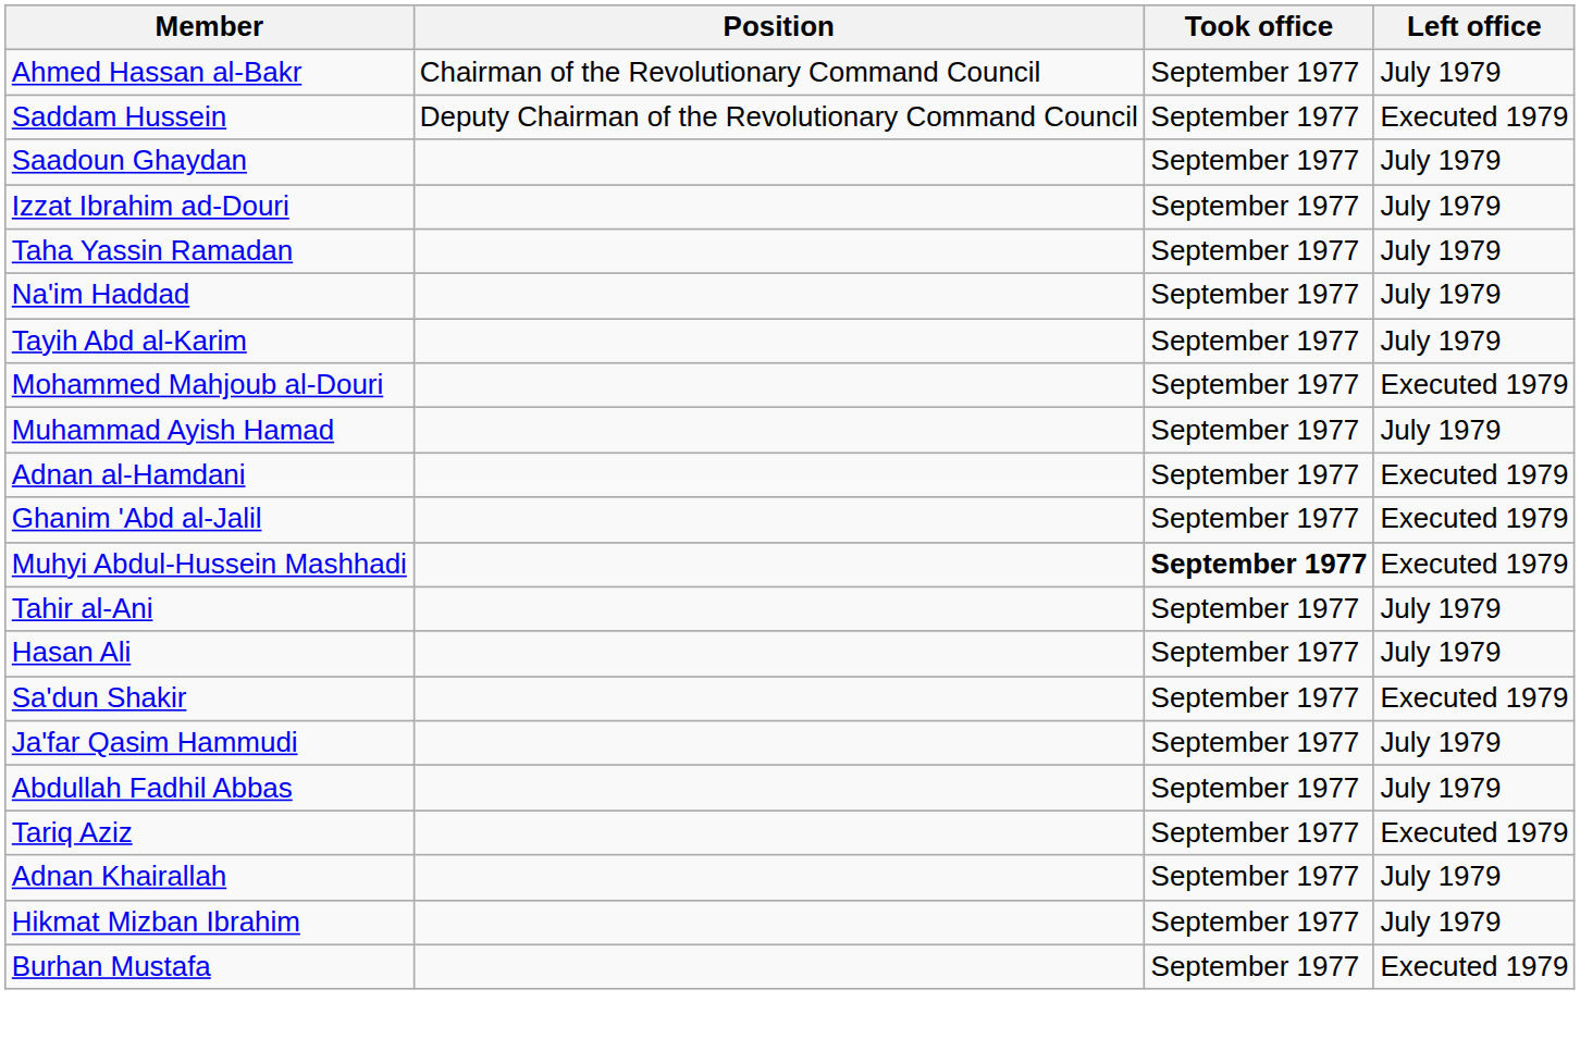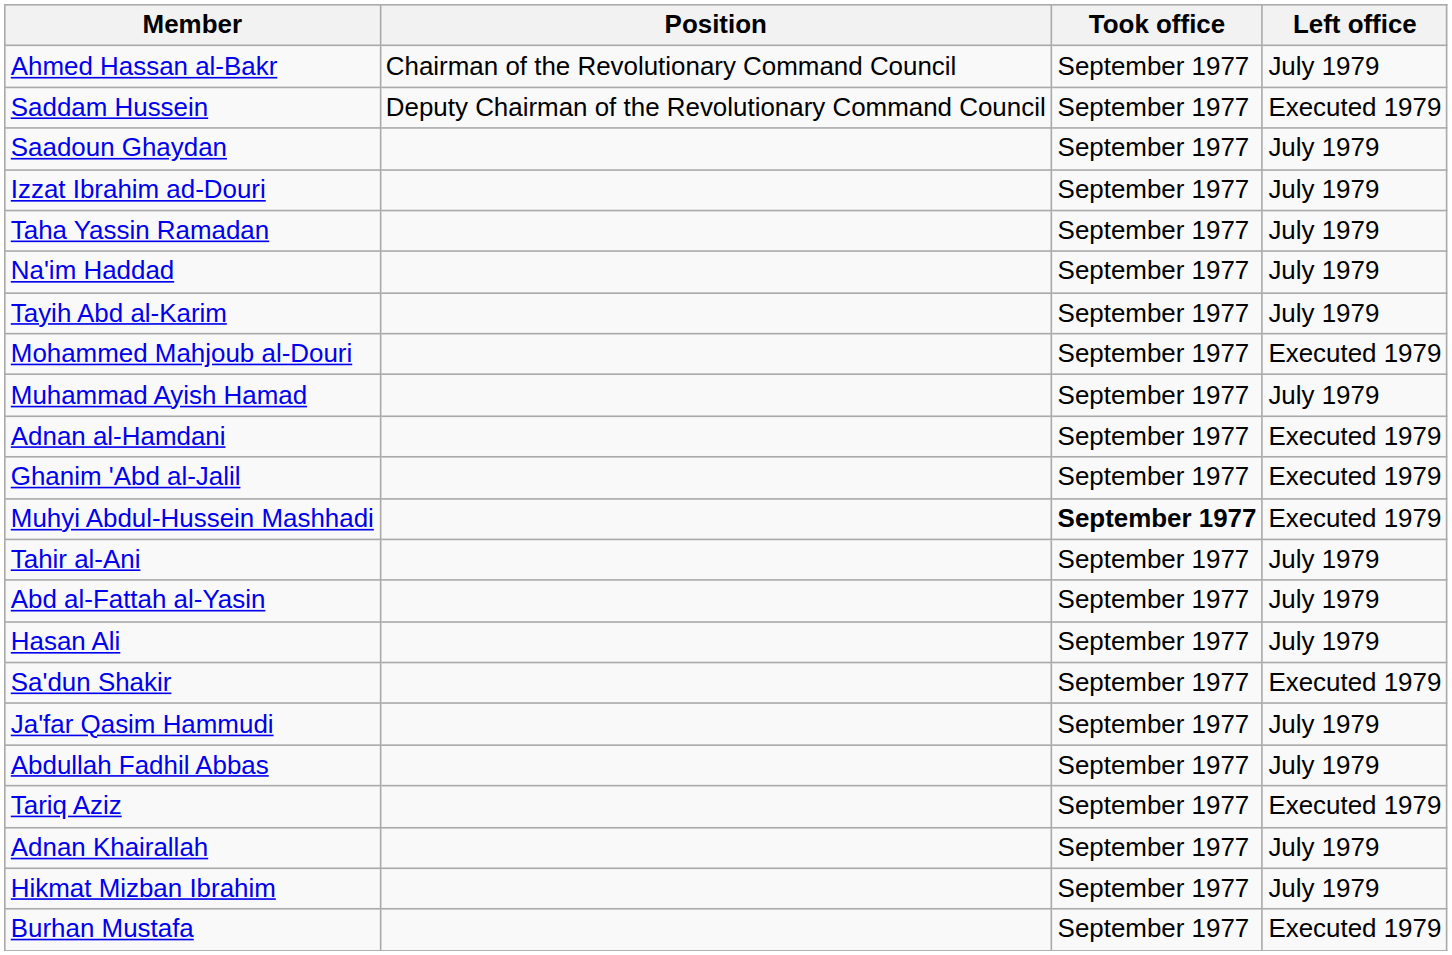+ row: Abd al-Fattah al-Yasin | September 1977 | July 1979
